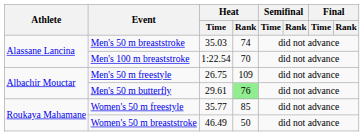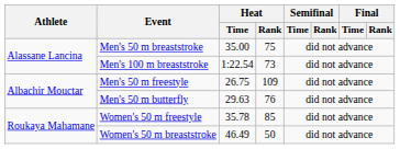Men's 50 m breaststroke | Heat / Time: 35.03 -> 35.00
Men's 50 m breaststroke | Heat / Rank: 74 -> 75
Men's 100 m breaststroke | Heat / Rank: 70 -> 73
Men's 50 m butterfly | Heat / Time: 29.61 -> 29.63
Men's 50 m butterfly | Heat / Rank: lightgreen background -> no background
Women's 50 m freestyle | Heat / Time: 35.77 -> 35.78
